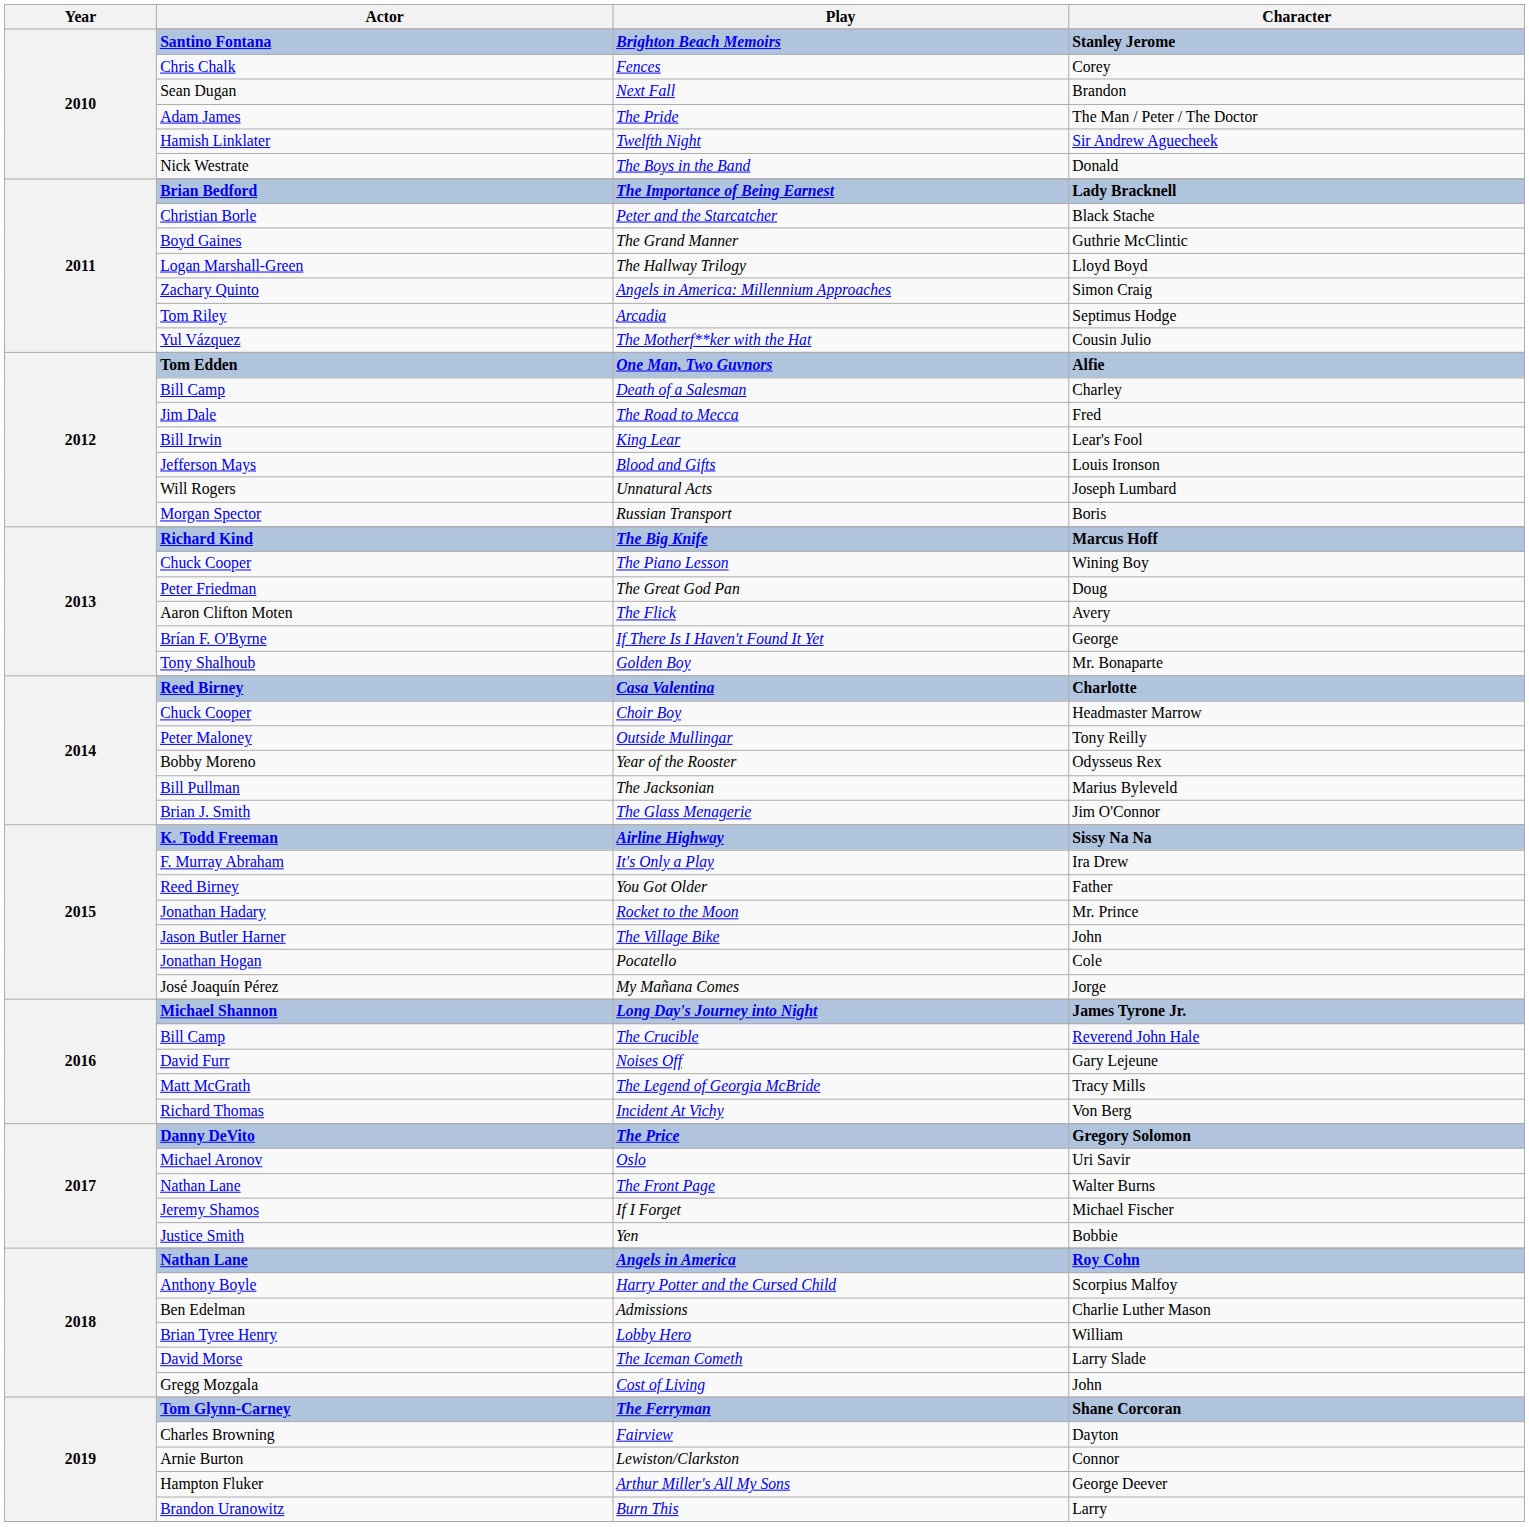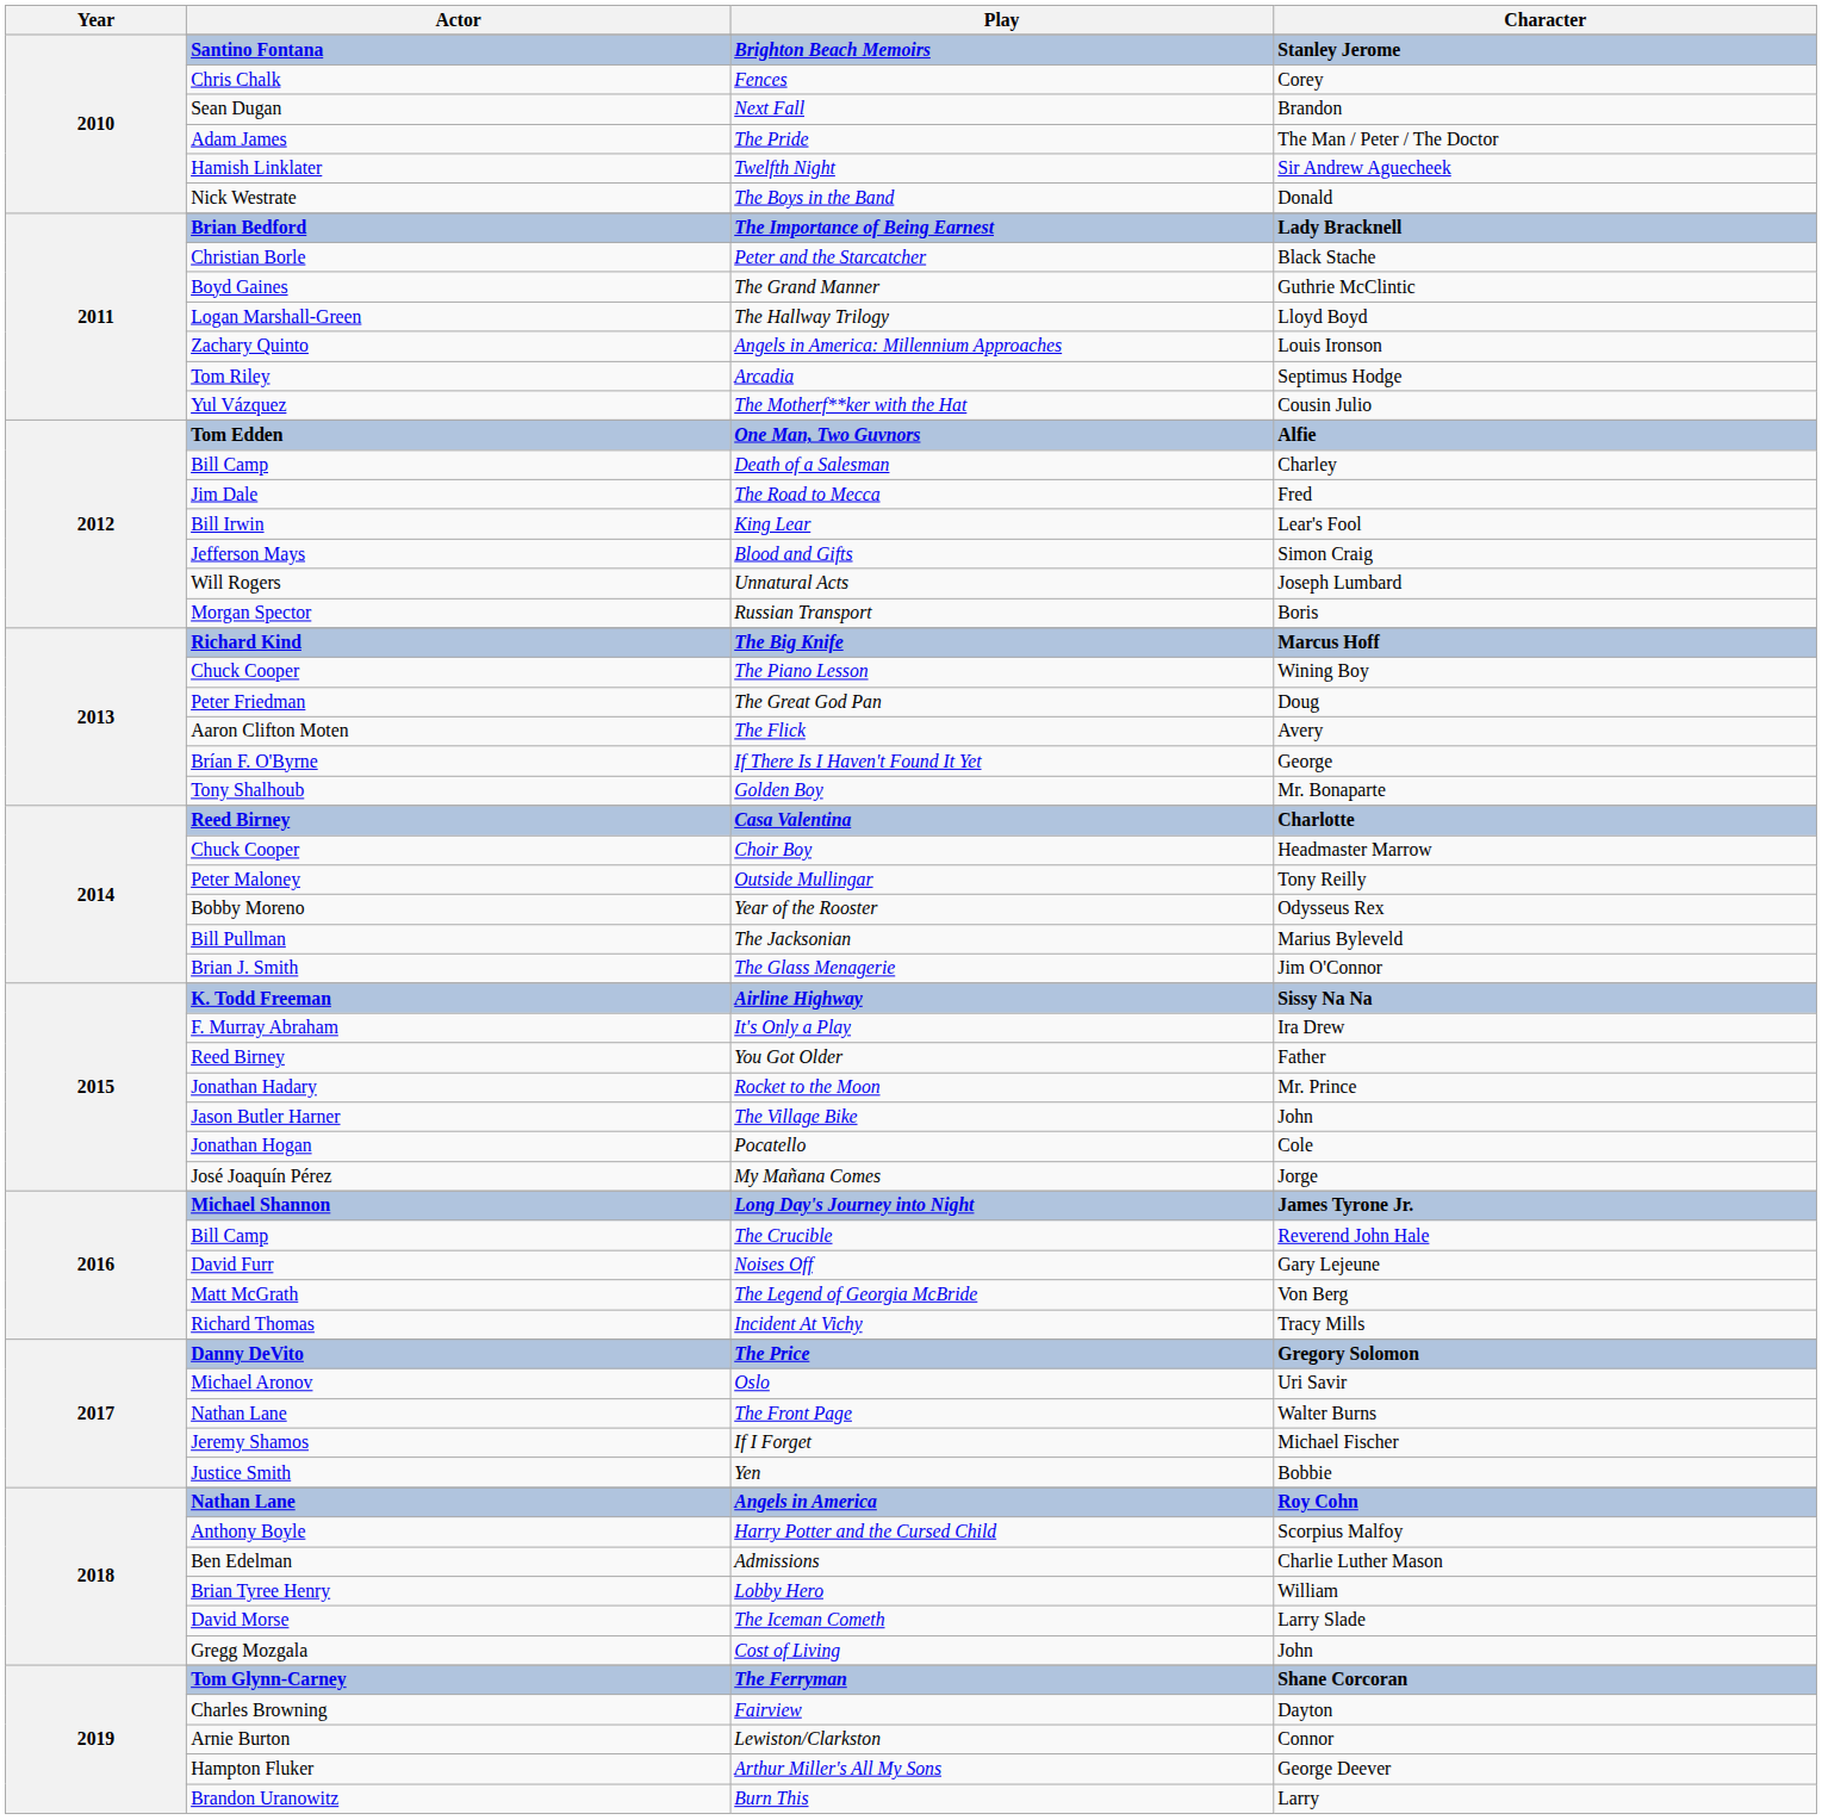Angels in America: Millennium Approaches | Character: Simon Craig -> Louis Ironson
Blood and Gifts | Character: Louis Ironson -> Simon Craig
The Legend of Georgia McBride | Character: Tracy Mills -> Von Berg
Incident At Vichy | Character: Von Berg -> Tracy Mills
